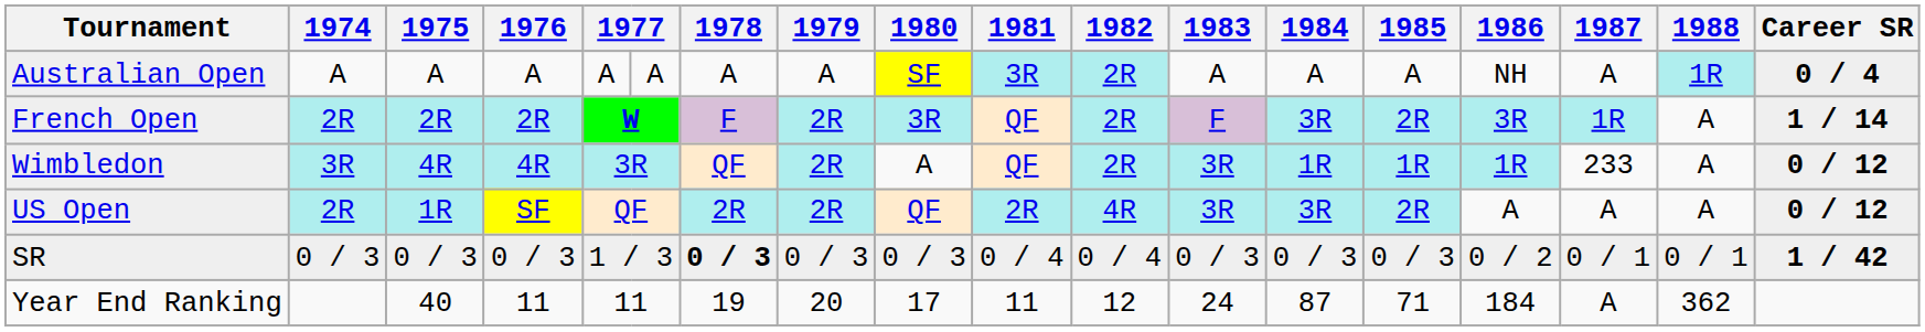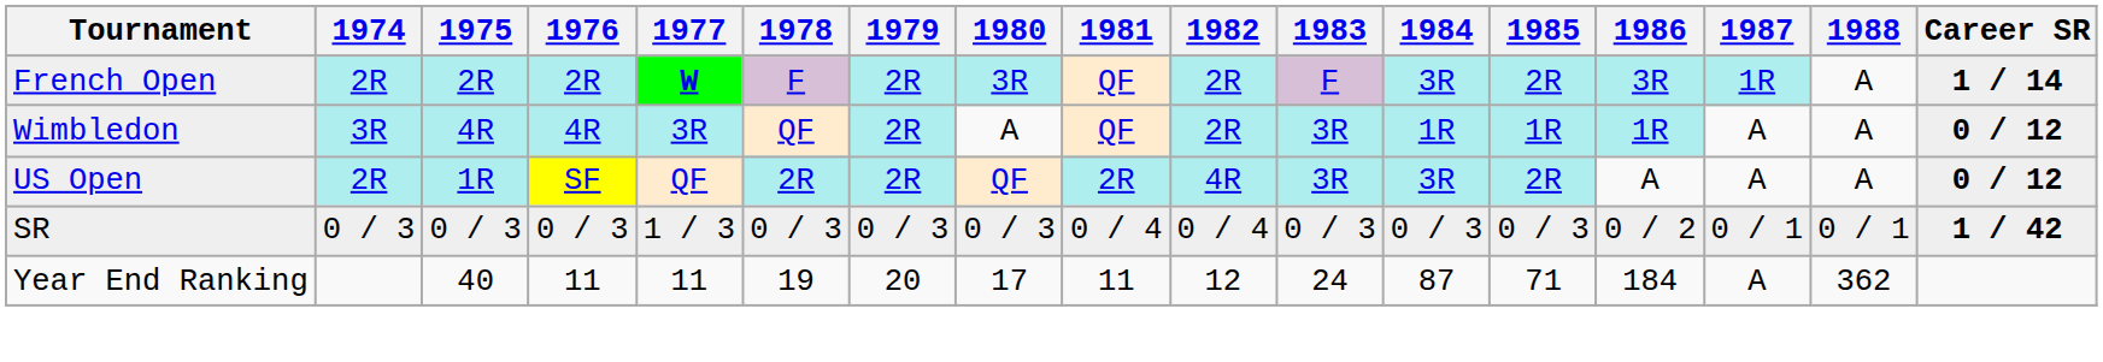- row: Australian Open | A | A | A | A | A | A | A | SF | 3R | 2R | A | A | A | NH | A | 1R | 0 / 4
Wimbledon | 1987: 233 -> A
SR | 1978: bold -> normal
